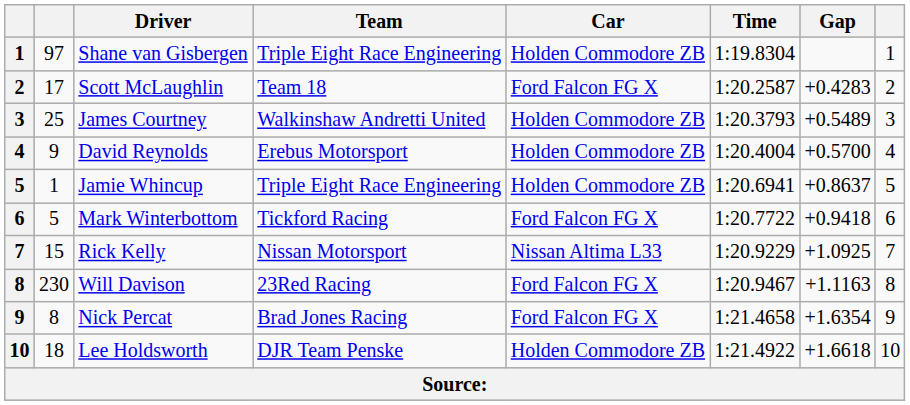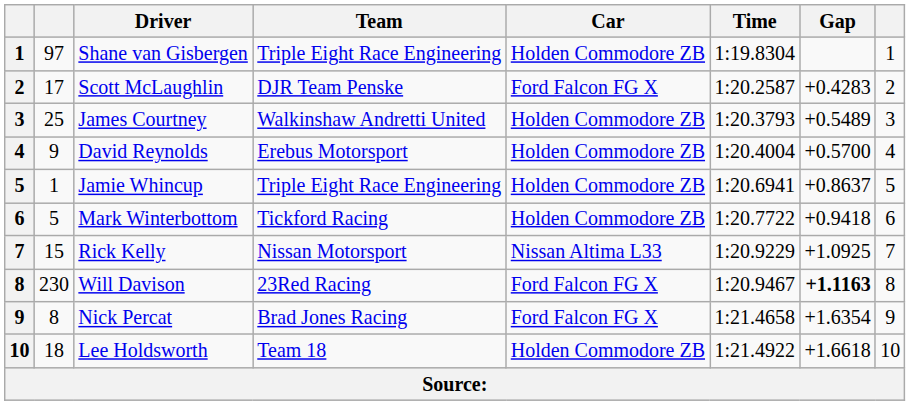Scott McLaughlin | Team: Team 18 -> DJR Team Penske
Mark Winterbottom | Car: Ford Falcon FG X -> Holden Commodore ZB
Will Davison | Gap: normal -> bold
Lee Holdsworth | Team: DJR Team Penske -> Team 18
